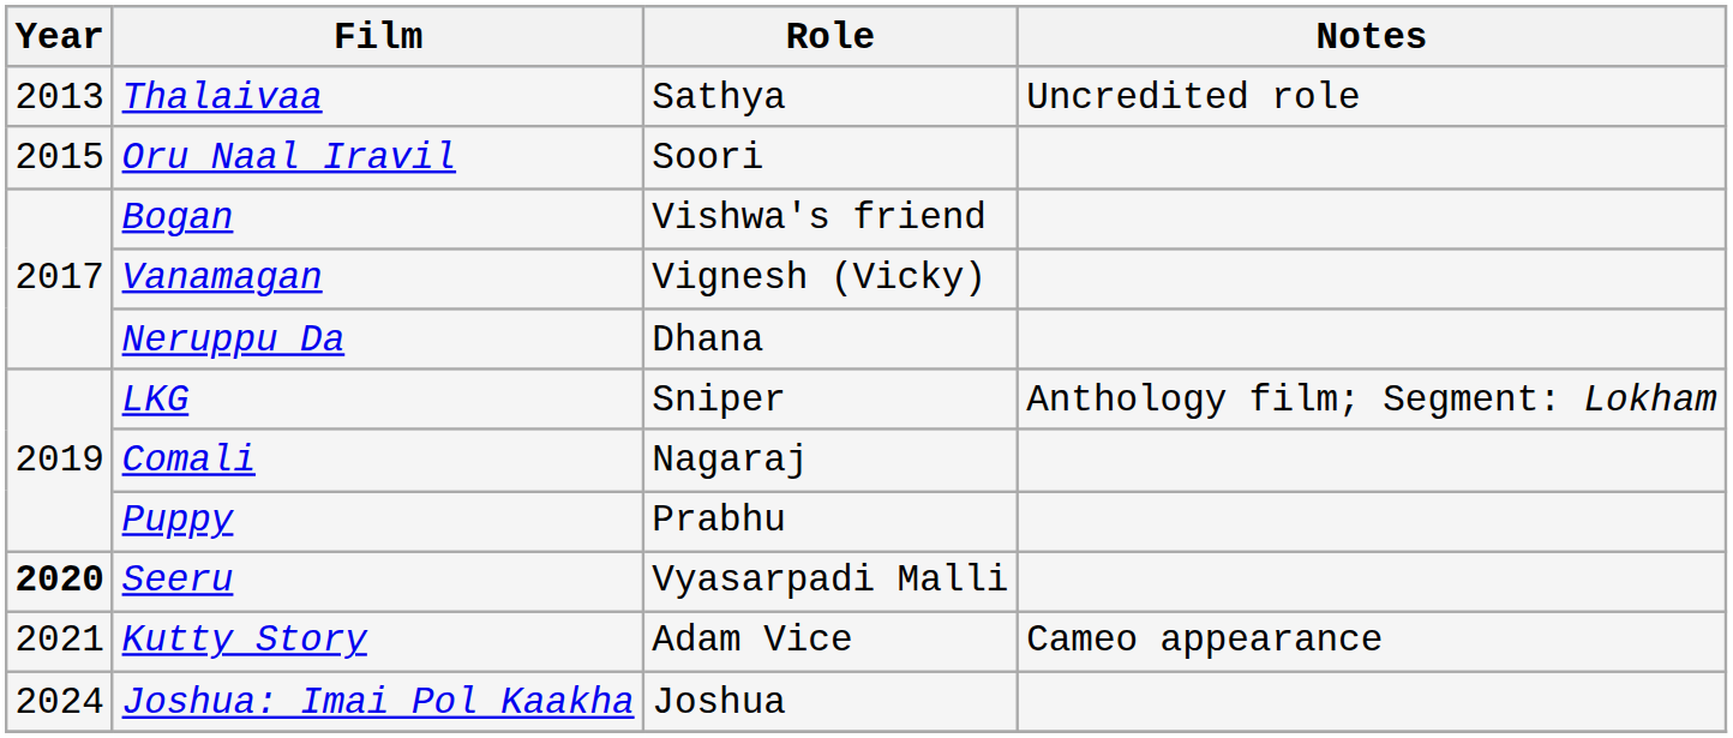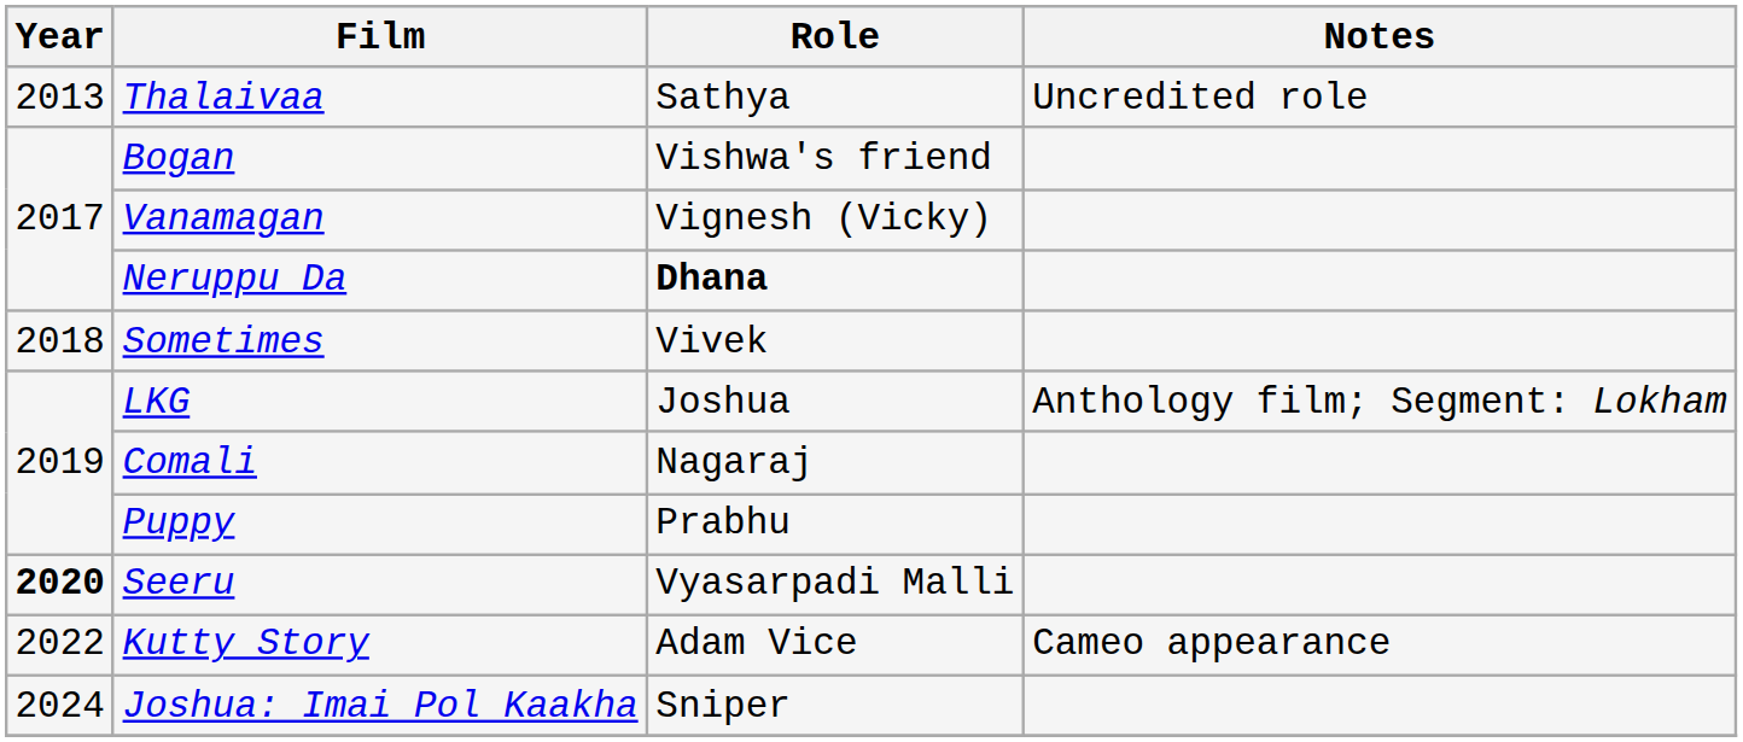- row: 2015 | Oru Naal Iravil | Soori
Neruppu Da | Role: normal -> bold
+ row: 2018 | Sometimes | Vivek
LKG | Role: Sniper -> Joshua
Kutty Story | Year: 2021 -> 2022
Joshua: Imai Pol Kaakha | Role: Joshua -> Sniper
